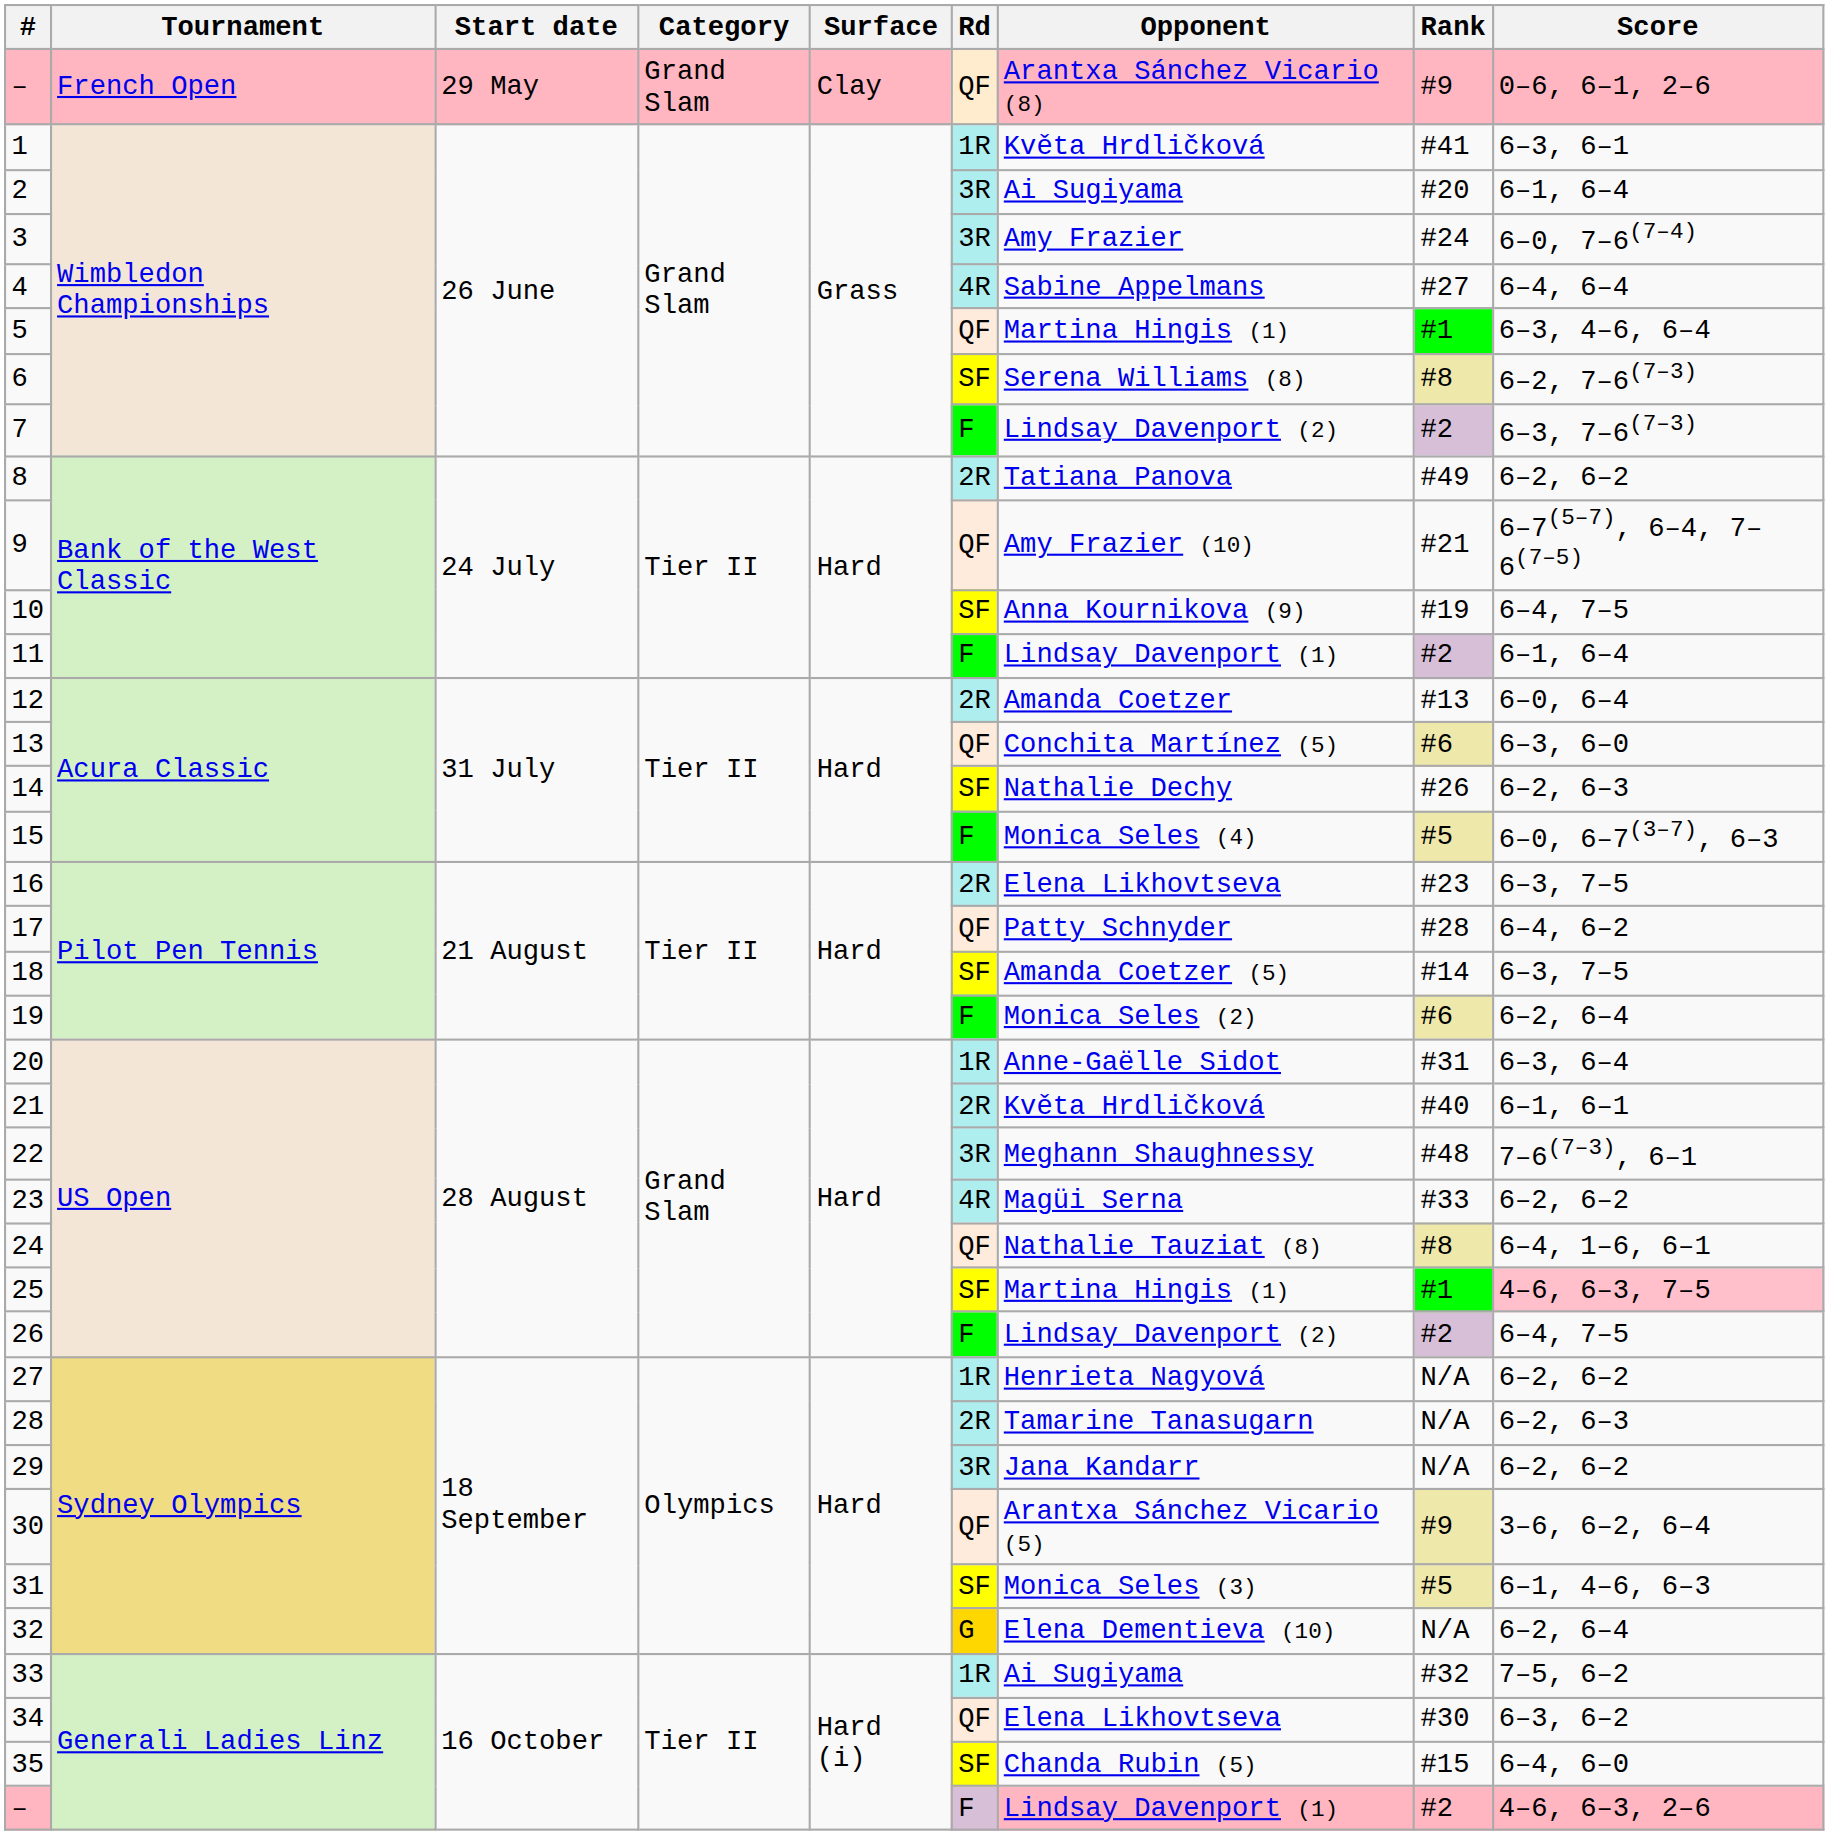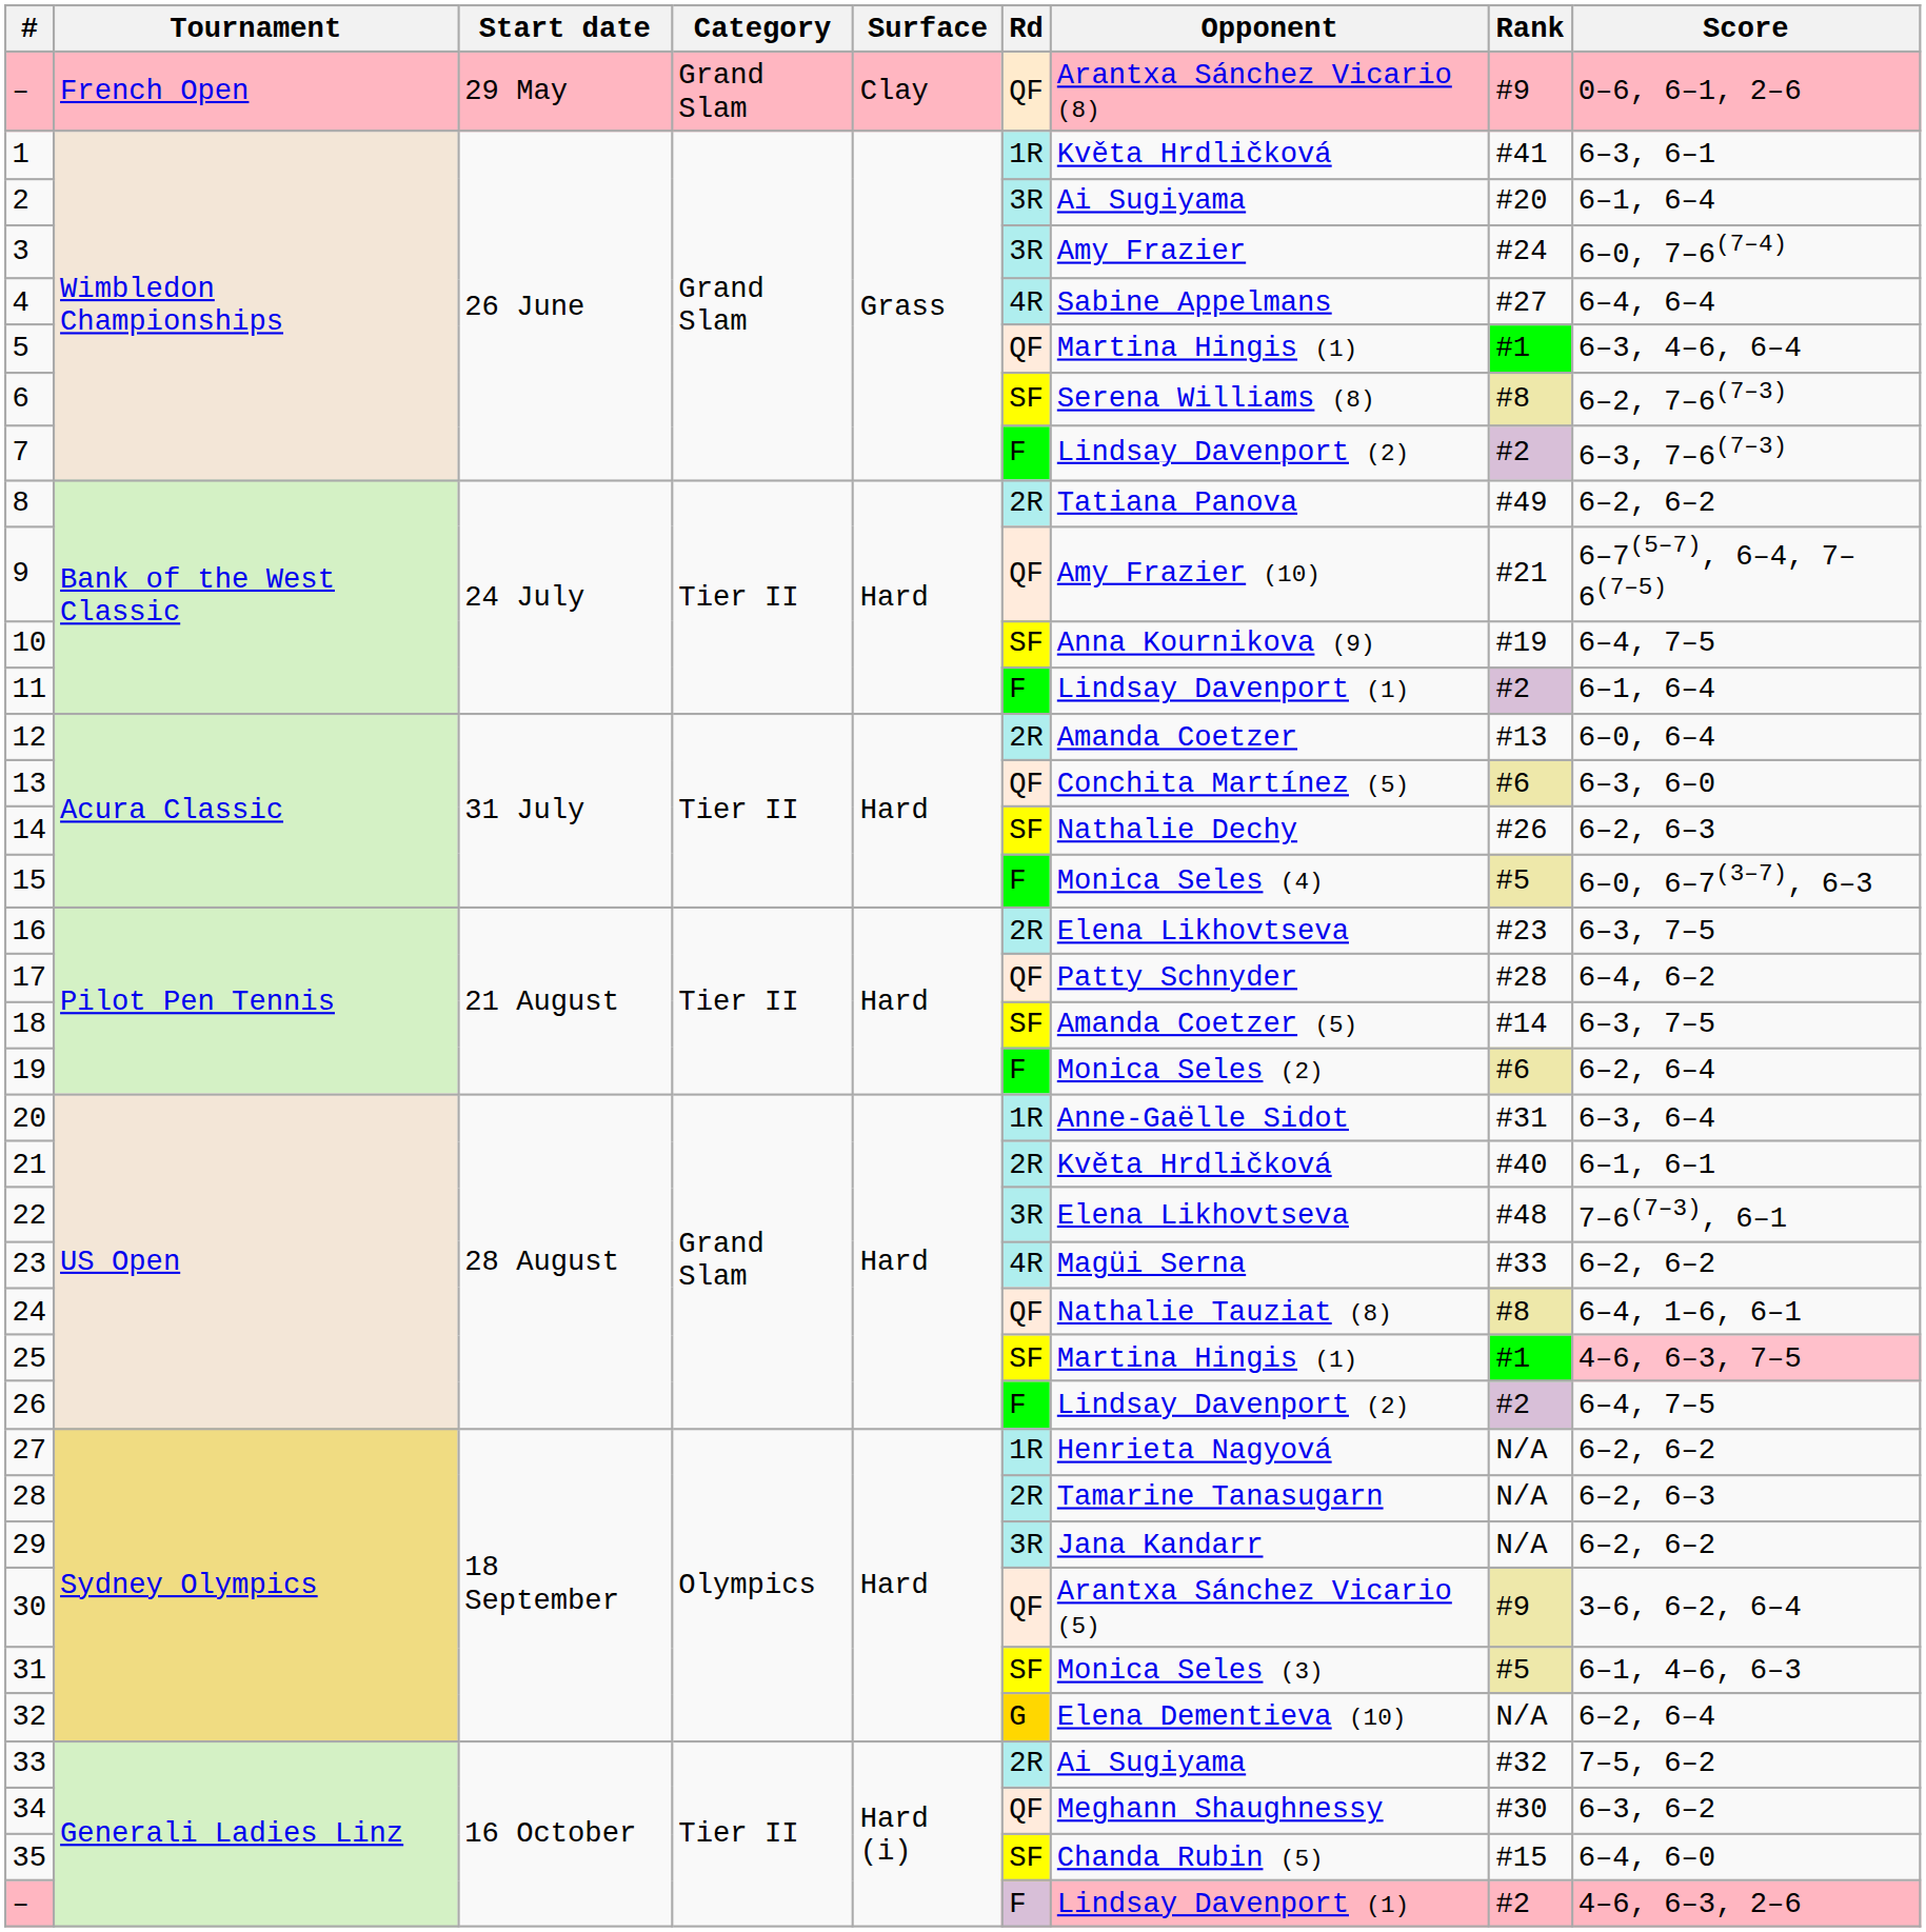22 | Opponent: Meghann Shaughnessy -> Elena Likhovtseva
33 | Rd: 1R -> 2R
34 | Opponent: Elena Likhovtseva -> Meghann Shaughnessy
